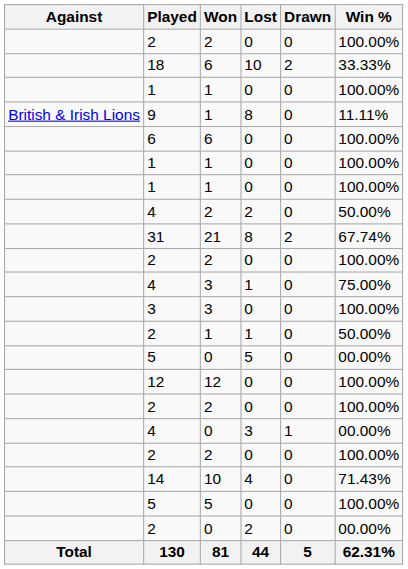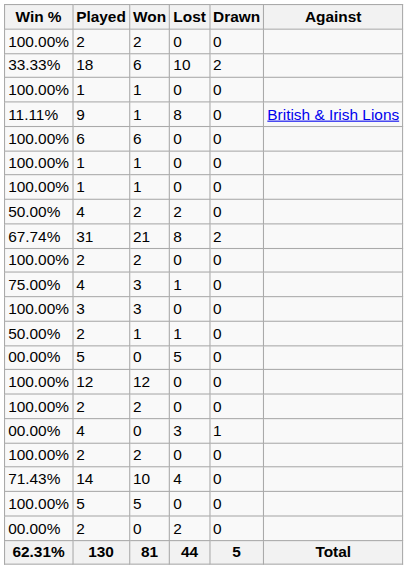columns swapped: Against <-> Win %
